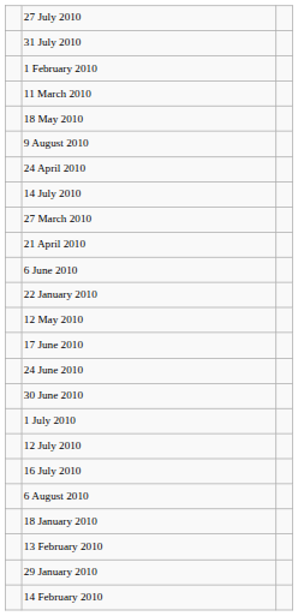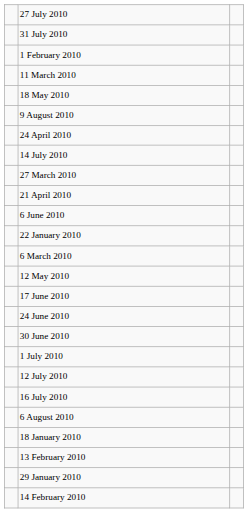+ row: 6 March 2010
